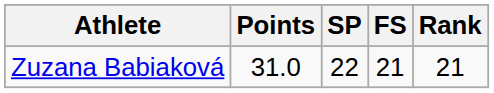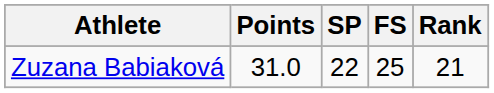Zuzana Babiaková | FS: 21 -> 25
